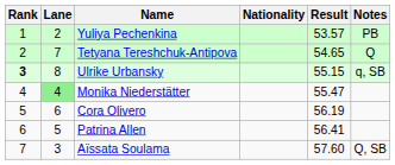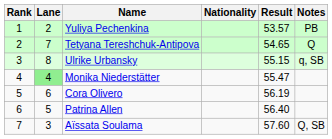Ulrike Urbansky | Rank: bold -> normal
Patrina Allen | Result: 56.41 -> 56.40
